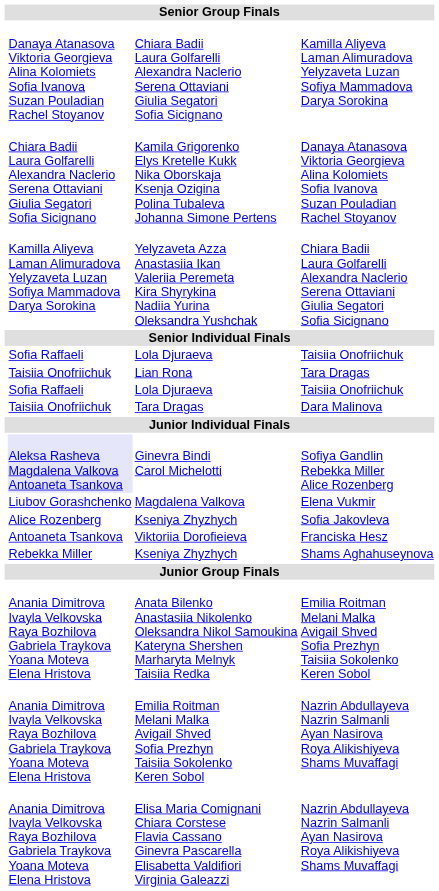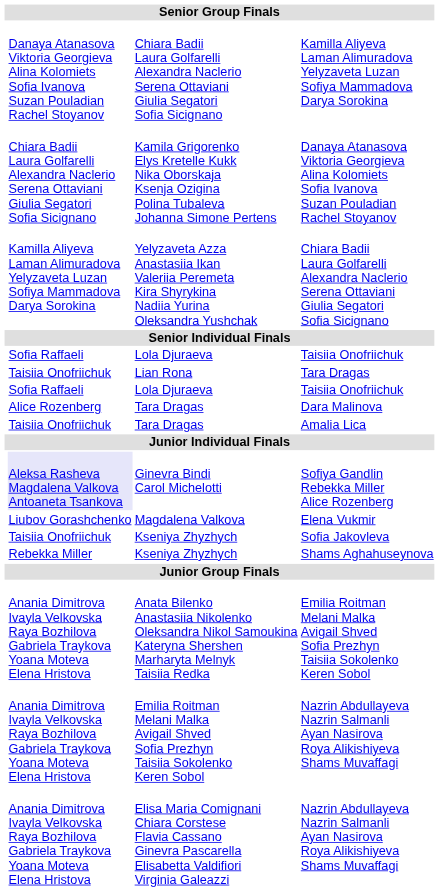Dara Malinova | column 2: Taisiia Onofriichuk -> Alice Rozenberg
+ row: Taisiia Onofriichuk | Tara Dragas | Amalia Lica
Sofia Jakovleva | column 2: Alice Rozenberg -> Taisiia Onofriichuk
- row: Antoaneta Tsankova | Viktoriia Dorofieieva | Franciska Hesz
